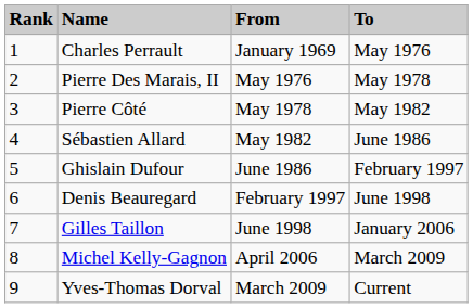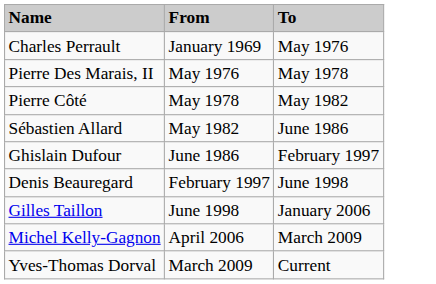- column: Rank | 1 | 2 | 3 | 4 | 5 | 6 | 7 | 8 | 9
